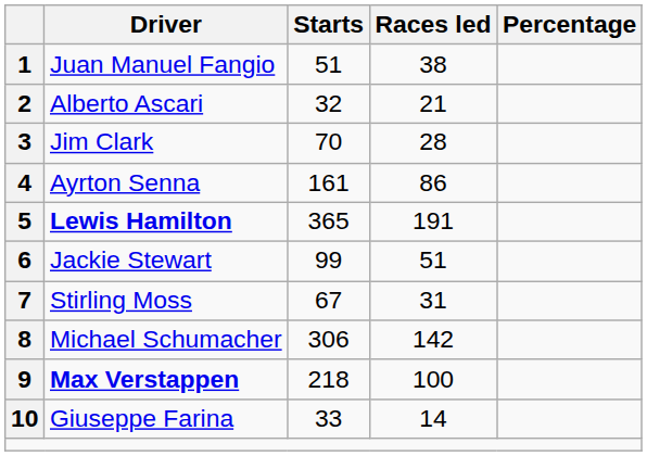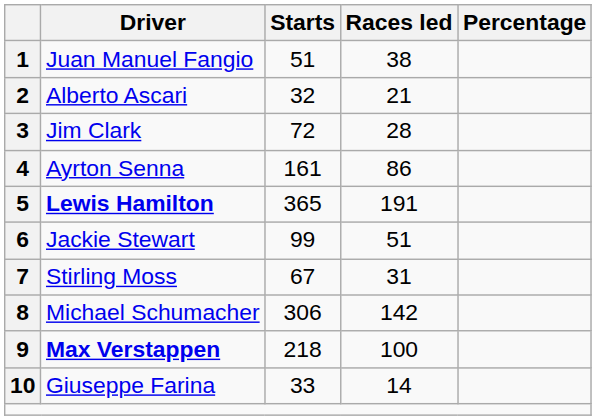3 | Starts: 70 -> 72
